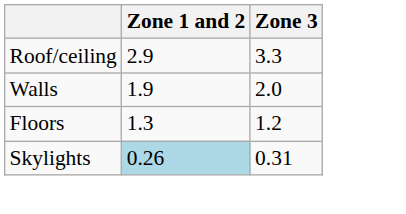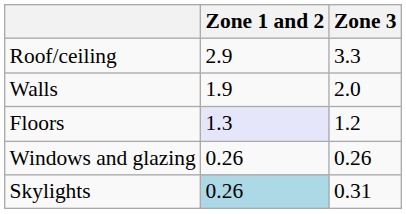Floors | Zone 1 and 2: no background -> lavender background
+ row: Windows and glazing | 0.26 | 0.26
